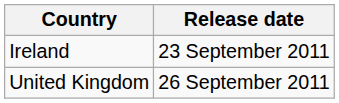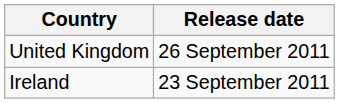rows swapped: Ireland <-> United Kingdom
